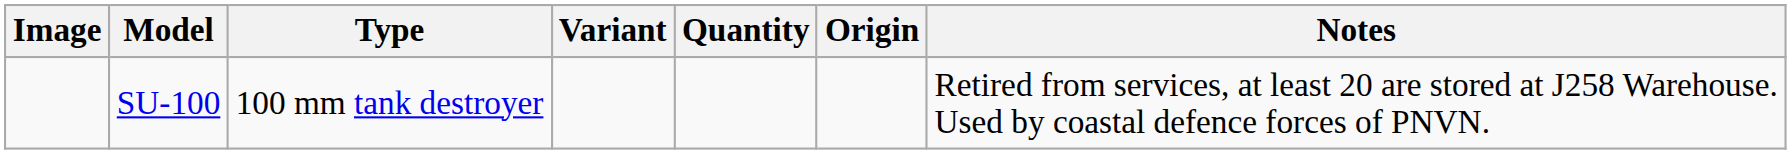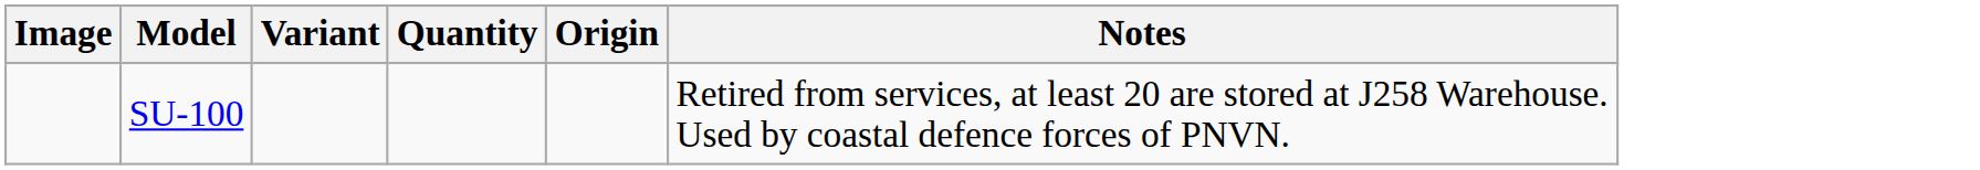- column: Type | 100 mm tank destroyer
